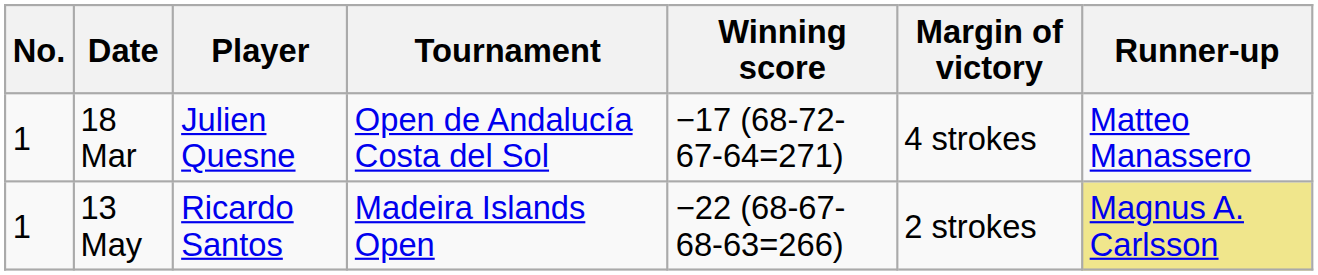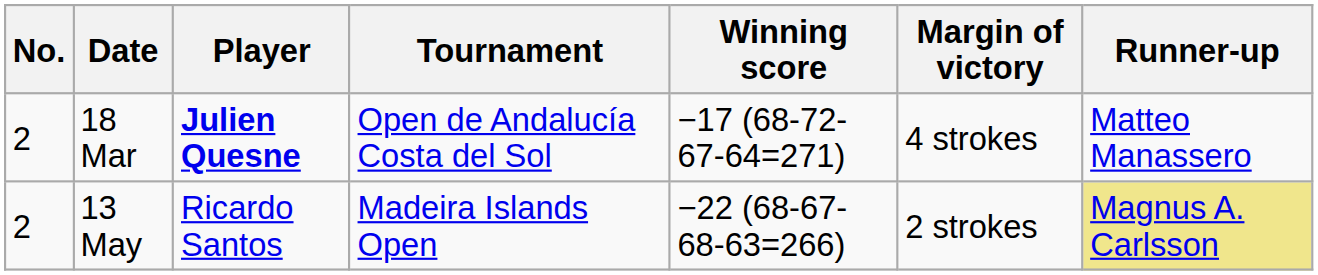18 Mar | No.: 1 -> 2
18 Mar | Player: normal -> bold
13 May | No.: 1 -> 2
